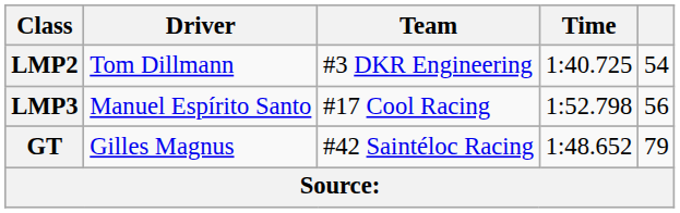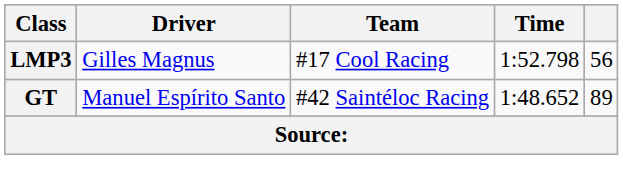- row: LMP2 | Tom Dillmann | #3 DKR Engineering | 1:40.725 | 54
LMP3 | Driver: Manuel Espírito Santo -> Gilles Magnus
GT | Driver: Gilles Magnus -> Manuel Espírito Santo
GT | column 5: 79 -> 89
